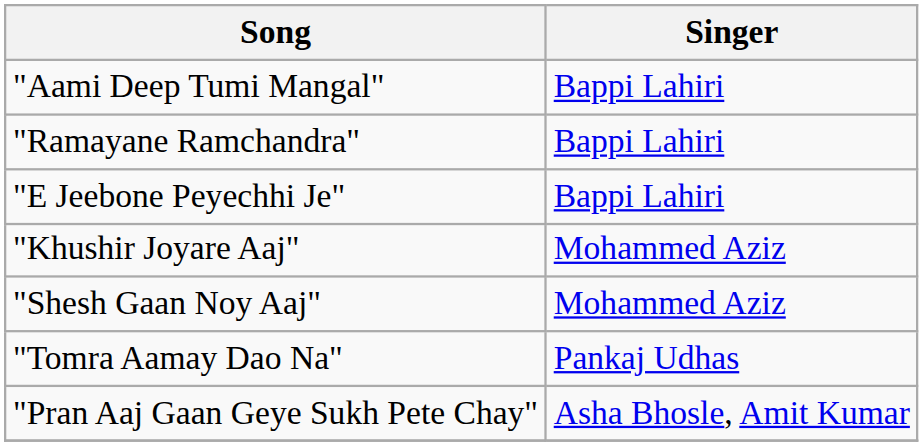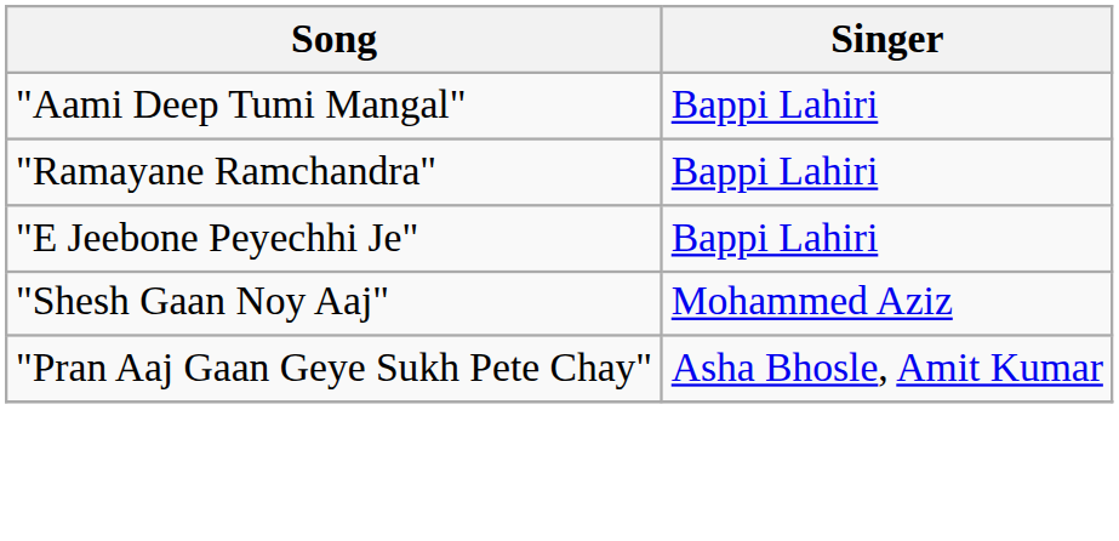- row: "Khushir Joyare Aaj" | Mohammed Aziz
- row: "Tomra Aamay Dao Na" | Pankaj Udhas
